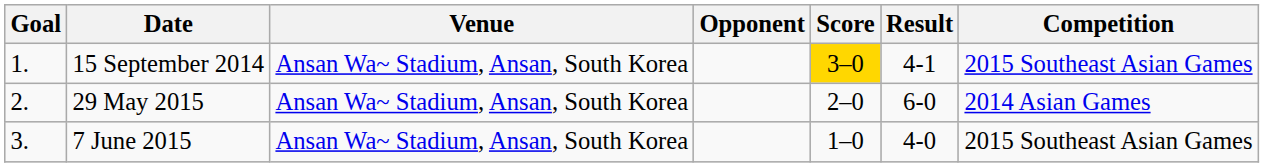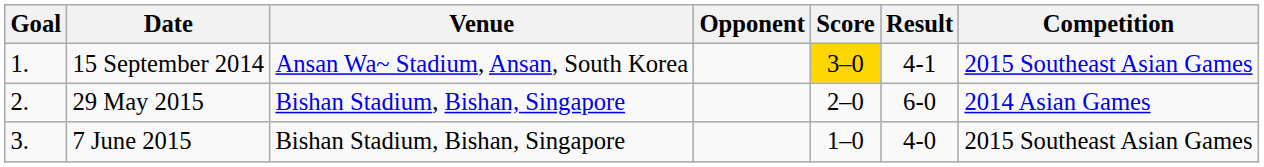29 May 2015 | Venue: Ansan Wa~ Stadium, Ansan, South Korea -> Bishan Stadium, Bishan, Singapore
7 June 2015 | Venue: Ansan Wa~ Stadium, Ansan, South Korea -> Bishan Stadium, Bishan, Singapore
